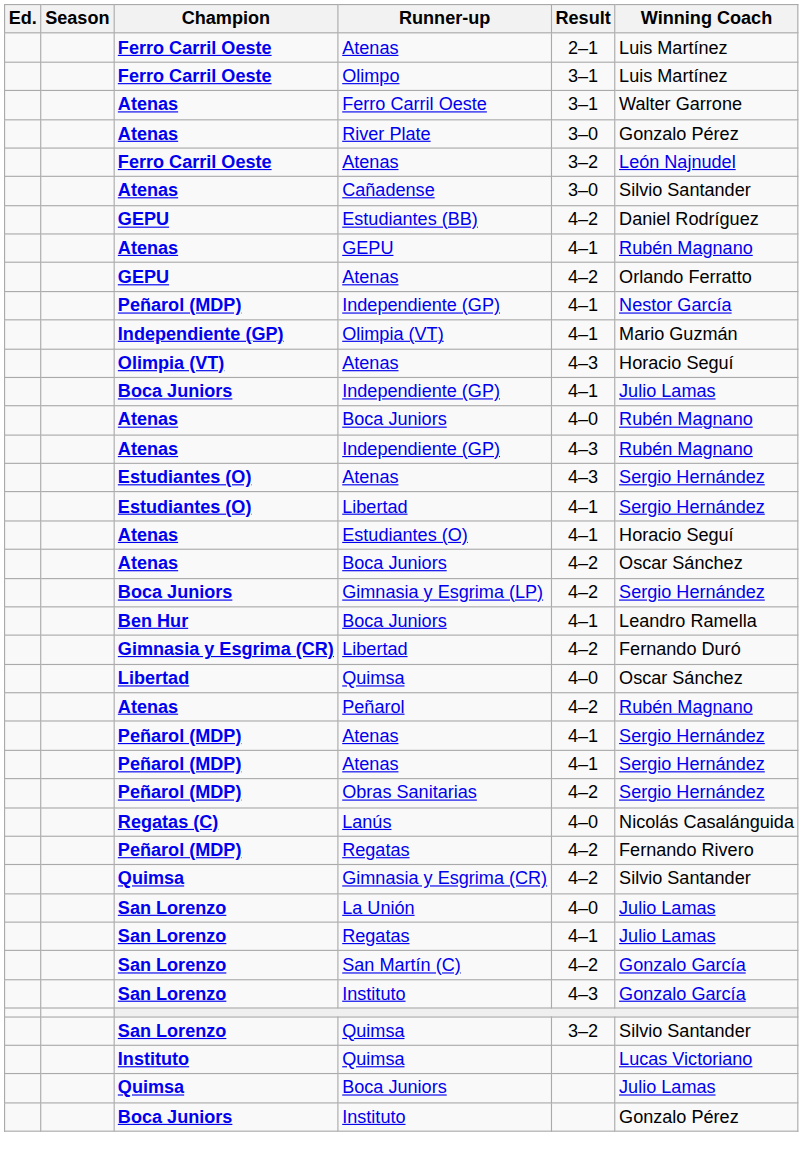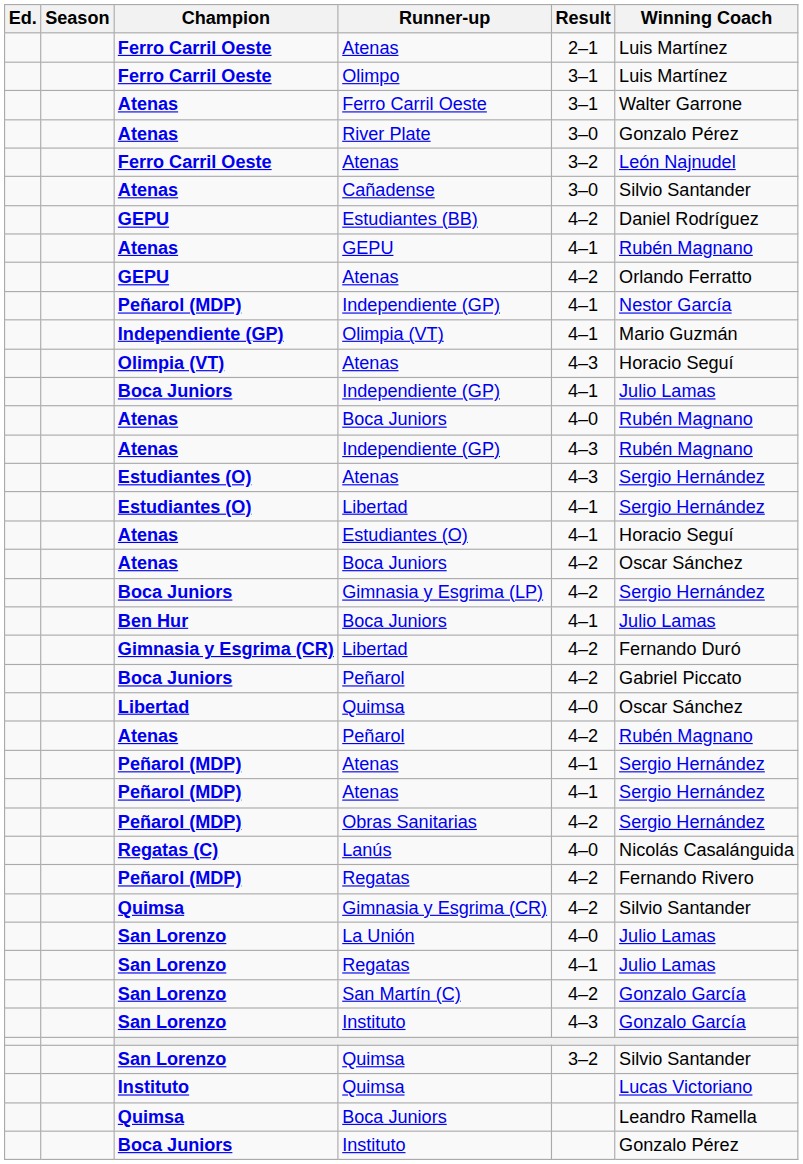Ben Hur / Boca Juniors | Winning Coach: Leandro Ramella -> Julio Lamas
+ row: Boca Juniors | Peñarol | 4–2 | Gabriel Piccato
Quimsa / Boca Juniors | Winning Coach: Julio Lamas -> Leandro Ramella
